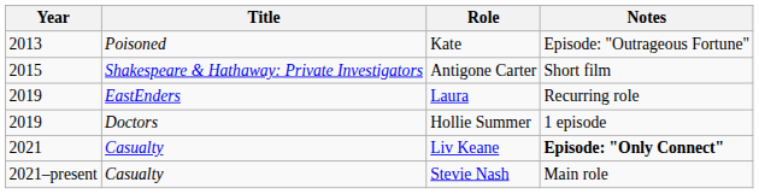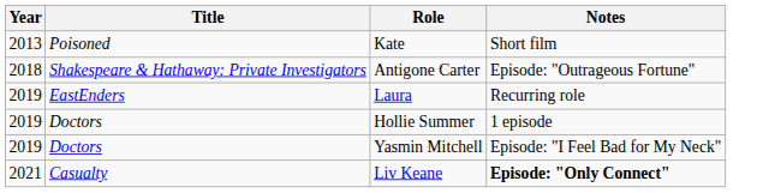Kate | Notes: Episode: "Outrageous Fortune" -> Short film
Antigone Carter | Year: 2015 -> 2018
Antigone Carter | Notes: Short film -> Episode: "Outrageous Fortune"
+ row: 2019 | Doctors | Yasmin Mitchell | Episode: "I Feel Bad for My Neck"
- row: 2021–present | Casualty | Stevie Nash | Main role
